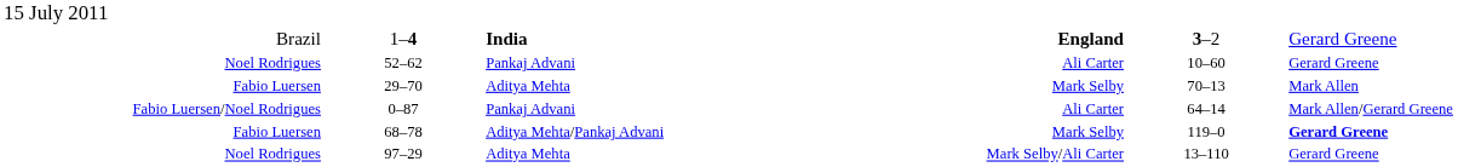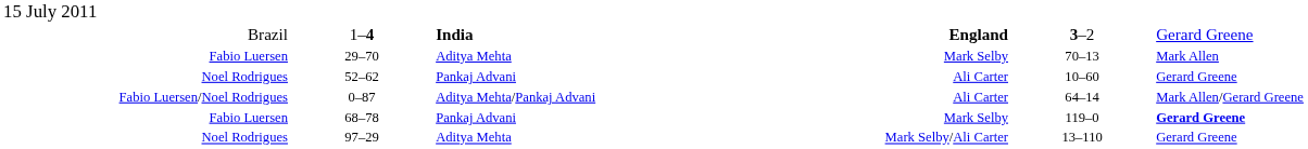rows swapped: 29–70 <-> 52–62
0–87 | column 3: Pankaj Advani -> Aditya Mehta/Pankaj Advani
68–78 | column 3: Aditya Mehta/Pankaj Advani -> Pankaj Advani
